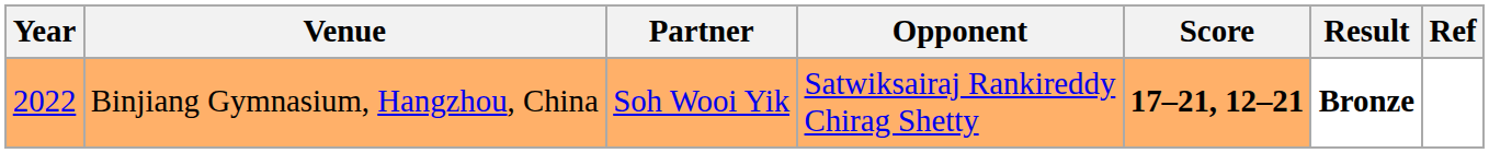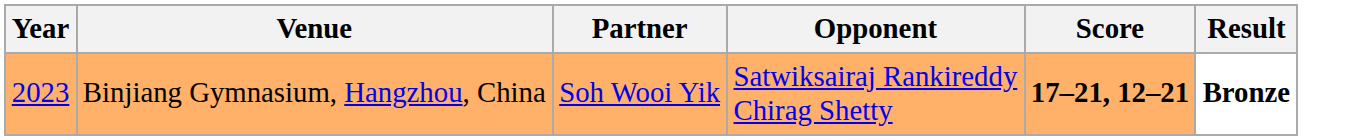- column: Ref
Binjiang Gymnasium, Hangzhou, China | Year: 2022 -> 2023
